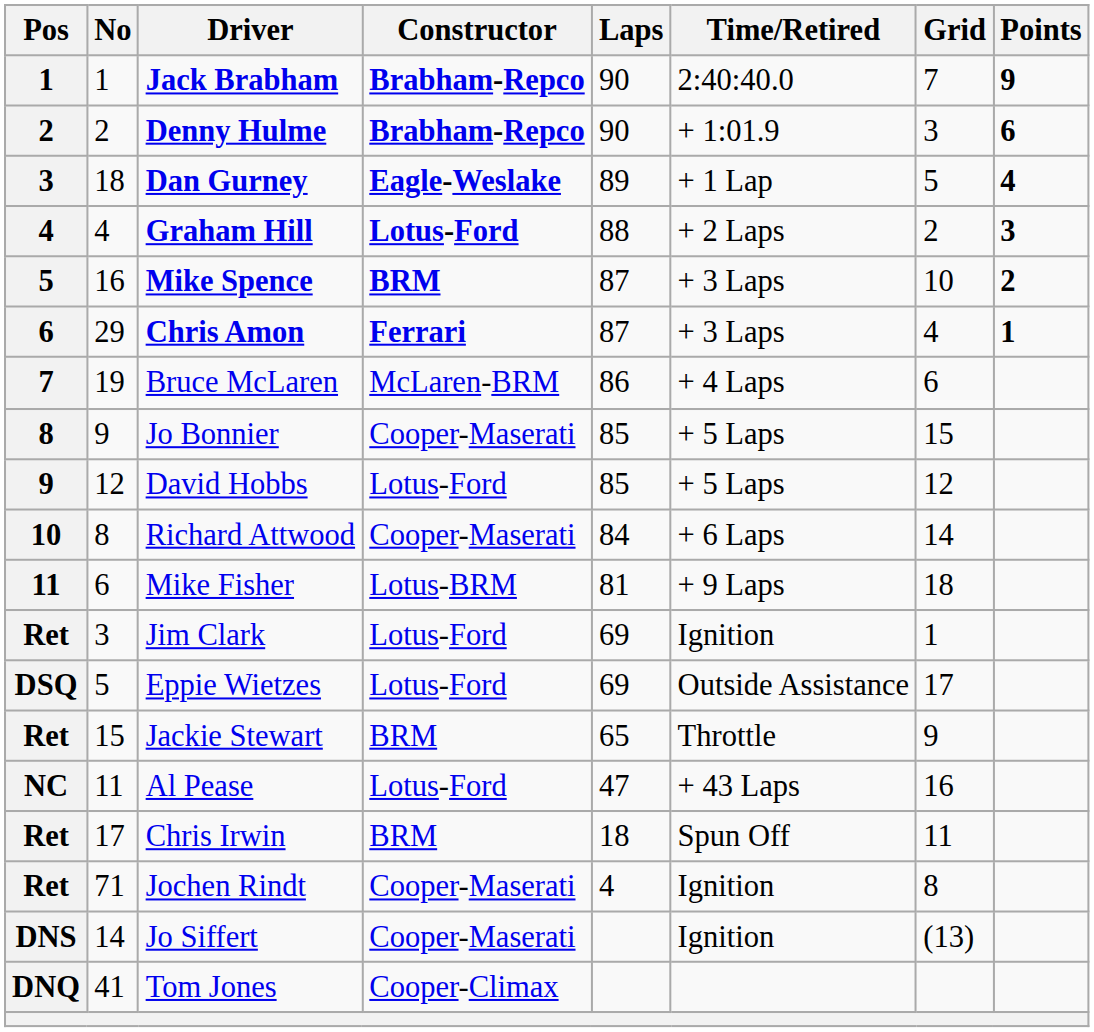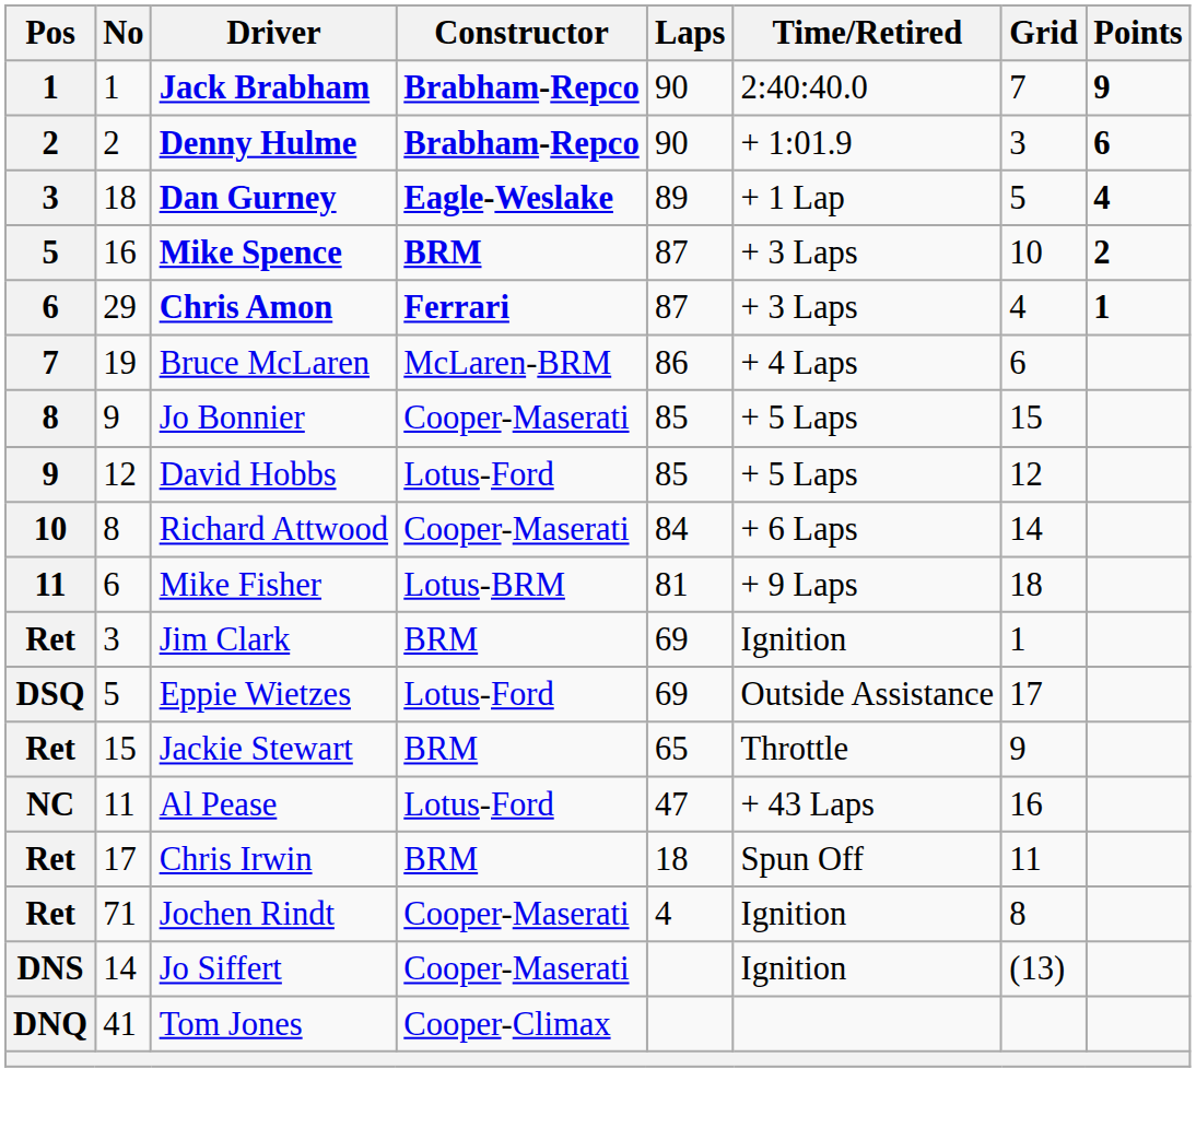- row: 4 | 4 | Graham Hill | Lotus-Ford | 88 | + 2 Laps | 2 | 3
Jim Clark | Constructor: Lotus-Ford -> BRM
